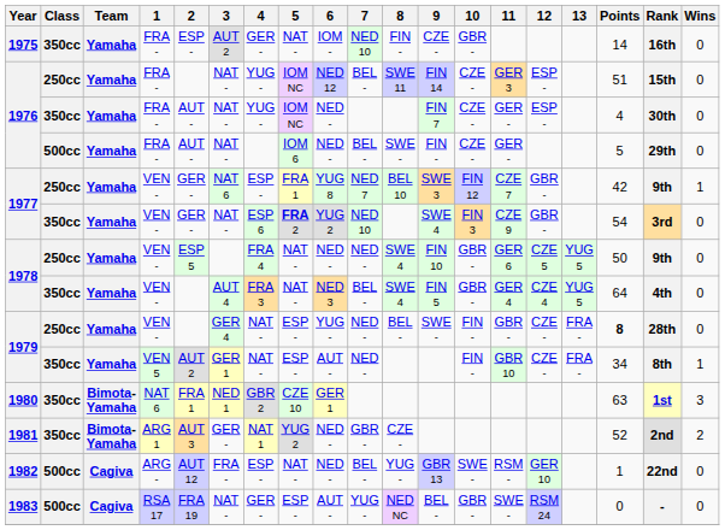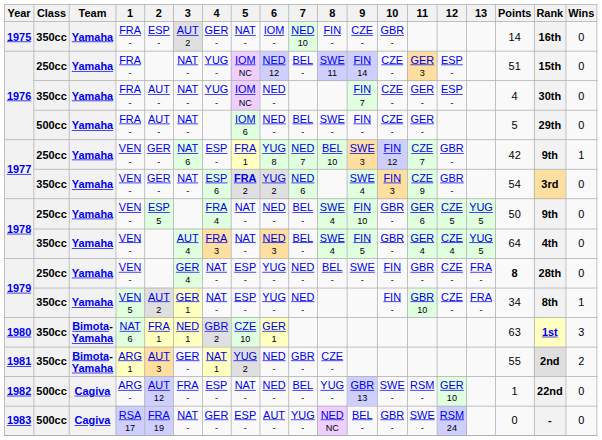1977 / 350cc | 7: NED 10 -> NED 6
1978 / 250cc | 7: NED - -> BEL -
1979 / 350cc | 6: AUT - -> YUG -
1981 | Points: 52 -> 55
